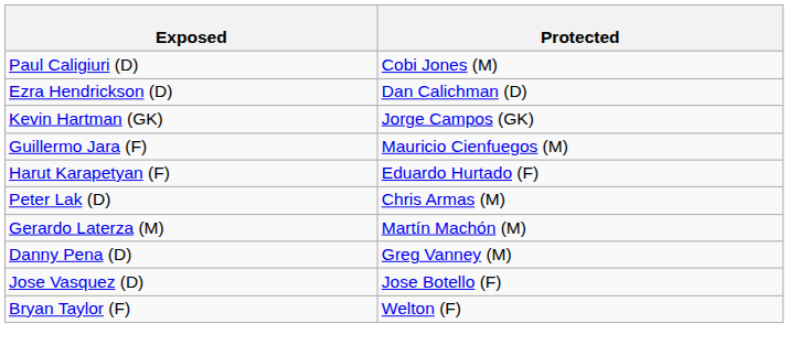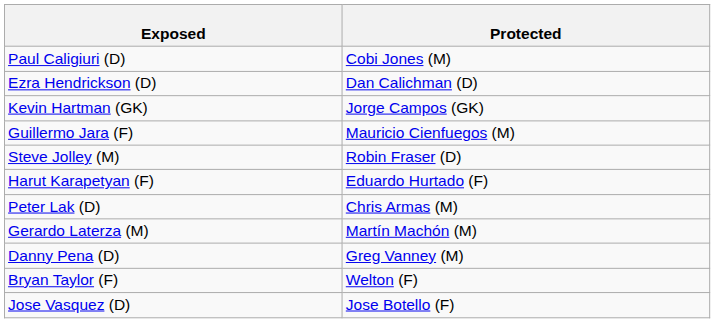+ row: Steve Jolley (M) | Robin Fraser (D)
rows swapped: Bryan Taylor (F) <-> Jose Vasquez (D)
